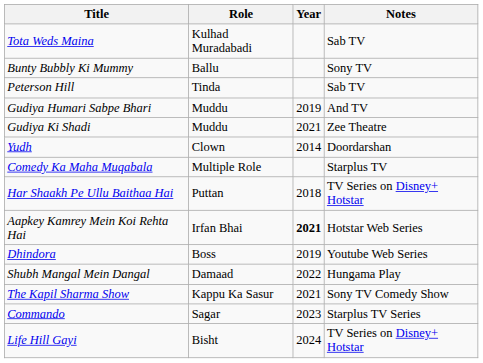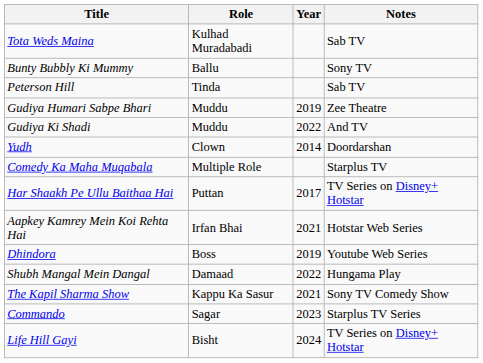Gudiya Humari Sabpe Bhari | Notes: And TV -> Zee Theatre
Gudiya Ki Shadi | Year: 2021 -> 2022
Gudiya Ki Shadi | Notes: Zee Theatre -> And TV
Har Shaakh Pe Ullu Baithaa Hai | Year: 2018 -> 2017
Aapkey Kamrey Mein Koi Rehta Hai | Year: bold -> normal
